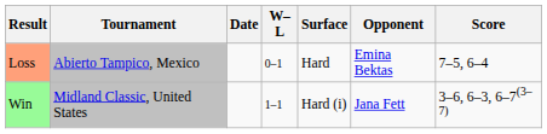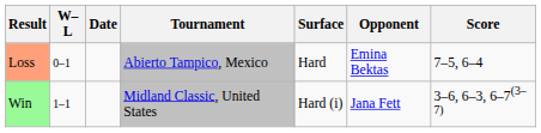columns swapped: W–L <-> Tournament
